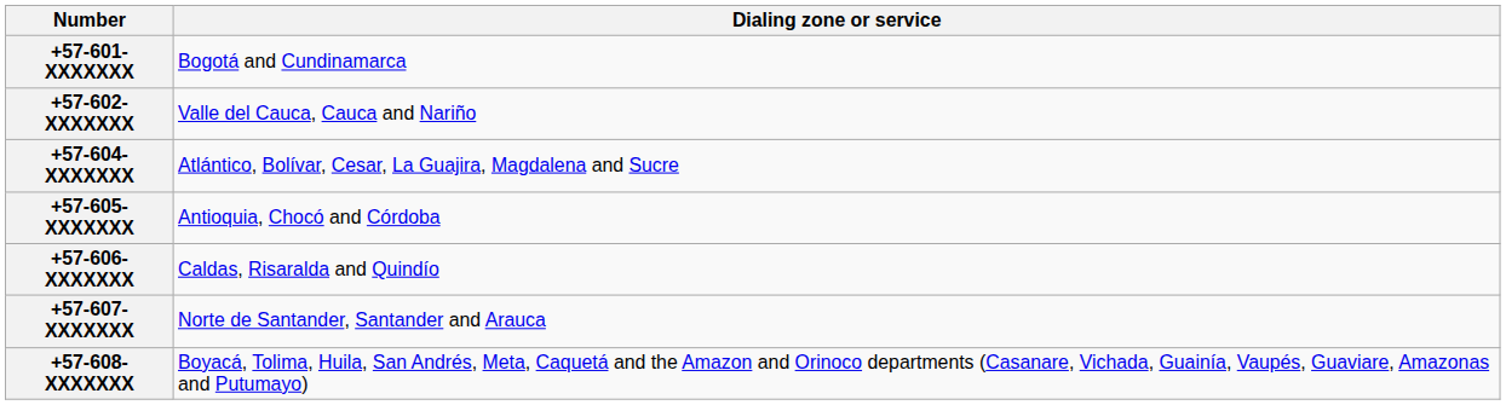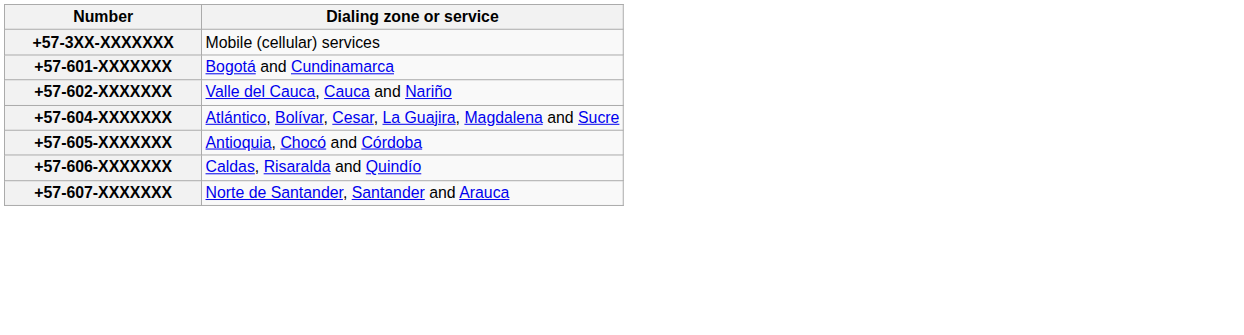+ row: +57-3XX-XXXXXXX | Mobile (cellular) services
- row: +57-608-XXXXXXX | Boyacá, Tolima, Huila, San Andrés, Meta, Caquetá and the Amazon and Orinoco departments (Casanare, Vichada, Guainía, Vaupés, Guaviare, Amazonas and Putumayo)
